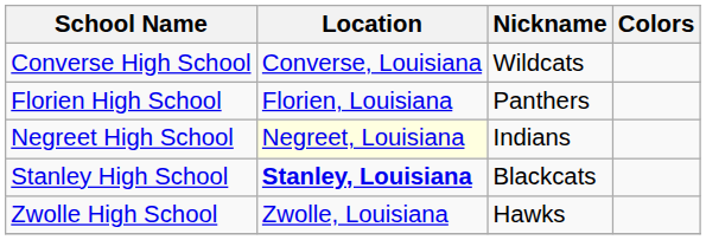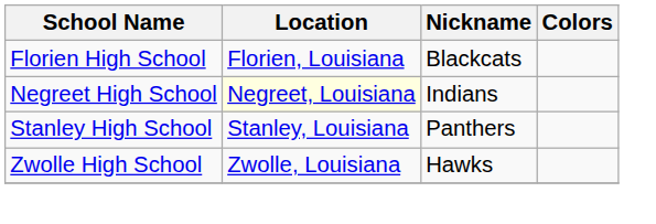- row: Converse High School | Converse, Louisiana | Wildcats
Florien High School | Nickname: Panthers -> Blackcats
Stanley High School | Location: bold -> normal
Stanley High School | Nickname: Blackcats -> Panthers
